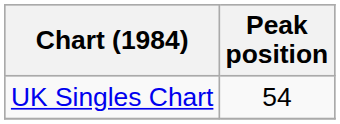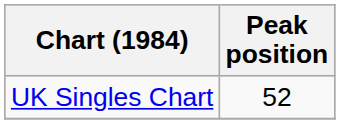UK Singles Chart | Peak position: 54 -> 52
